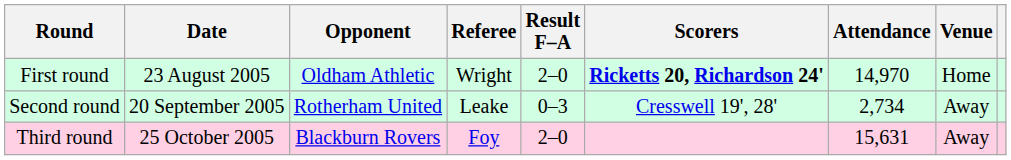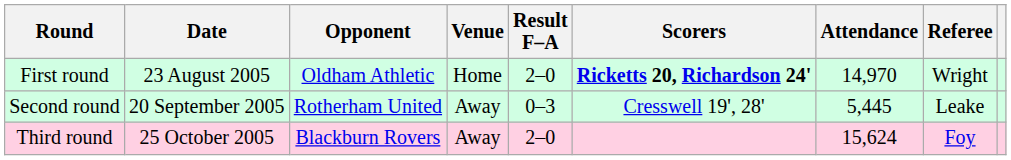columns swapped: Venue <-> Referee
Second round | Attendance: 2,734 -> 5,445
Third round | Attendance: 15,631 -> 15,624
